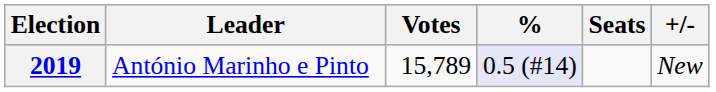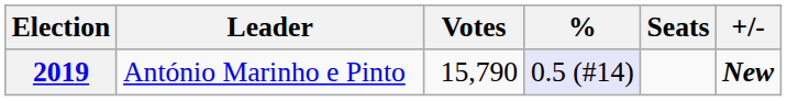2019 | Votes: 15,789 -> 15,790
2019 | +/-: normal -> bold
